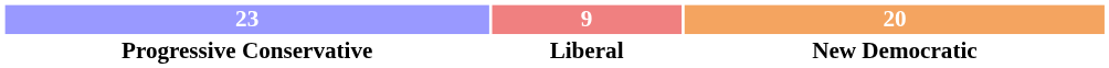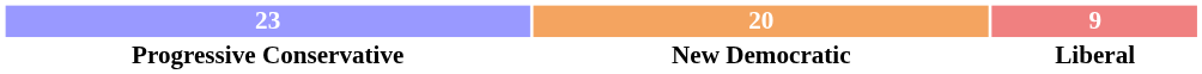columns swapped: 20 <-> 9
